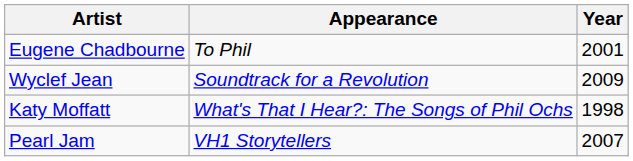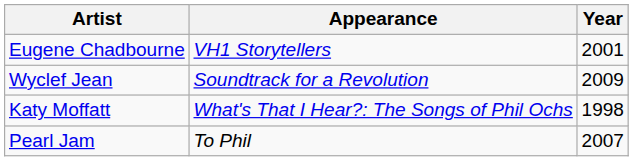Eugene Chadbourne | Appearance: To Phil -> VH1 Storytellers
Pearl Jam | Appearance: VH1 Storytellers -> To Phil
